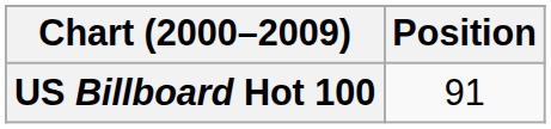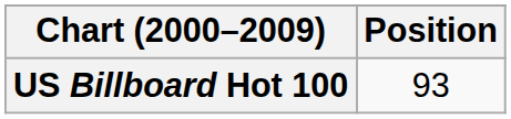US Billboard Hot 100 | Position: 91 -> 93
